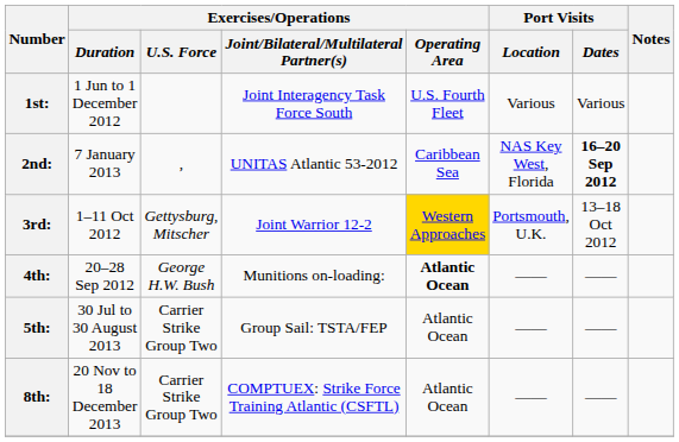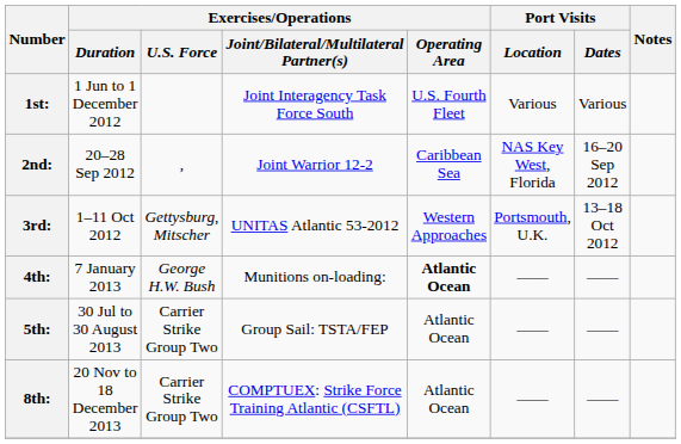2nd: | Exercises/Operations / Duration: 7 January 2013 -> 20–28 Sep 2012
2nd: | column 4: UNITAS Atlantic 53-2012 -> Joint Warrior 12-2
2nd: | Port Visits / Dates: bold -> normal
3rd: | column 4: Joint Warrior 12-2 -> UNITAS Atlantic 53-2012
3rd: | Exercises/Operations / Operating Area: gold background -> no background
4th: | Exercises/Operations / Duration: 20–28 Sep 2012 -> 7 January 2013
